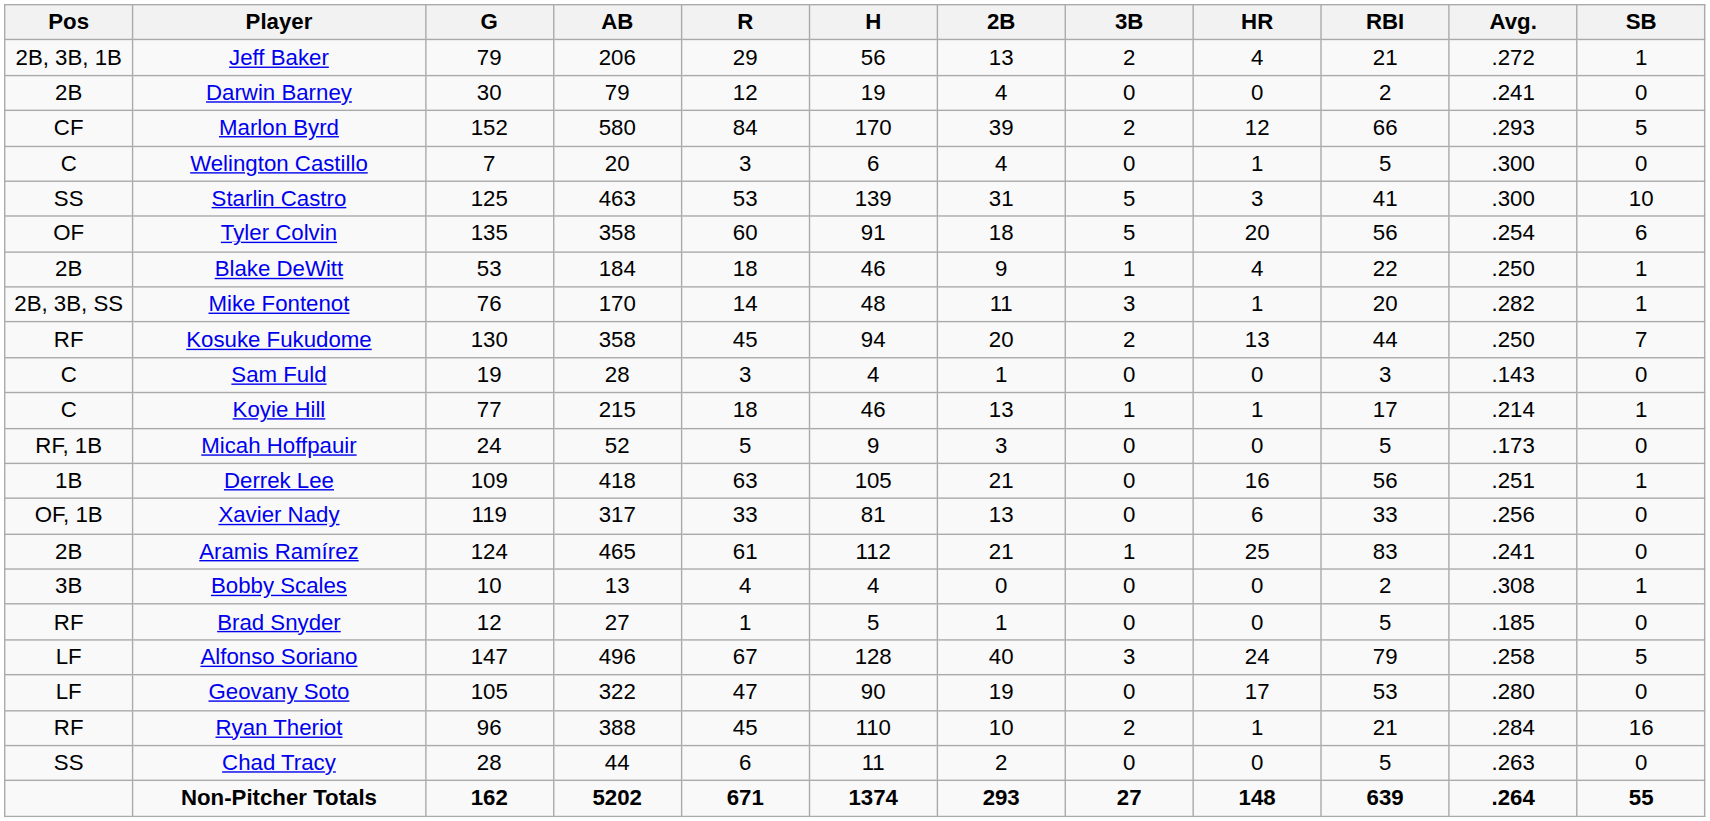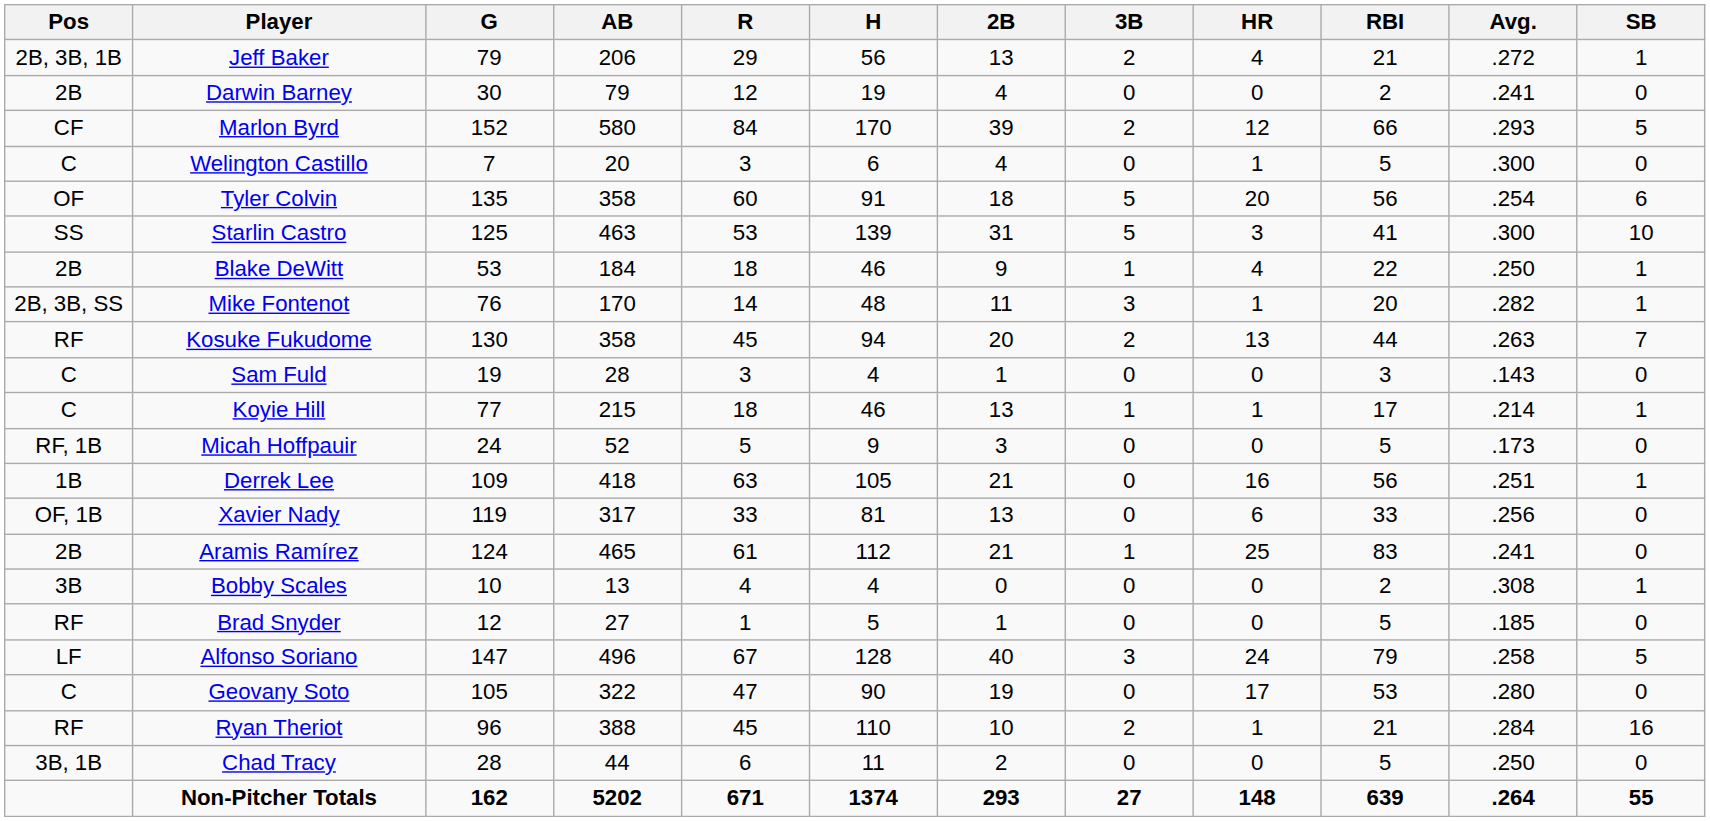rows swapped: Starlin Castro <-> Tyler Colvin
Kosuke Fukudome | Avg.: .250 -> .263
Geovany Soto | Pos: LF -> C
Chad Tracy | Pos: SS -> 3B, 1B
Chad Tracy | Avg.: .263 -> .250
